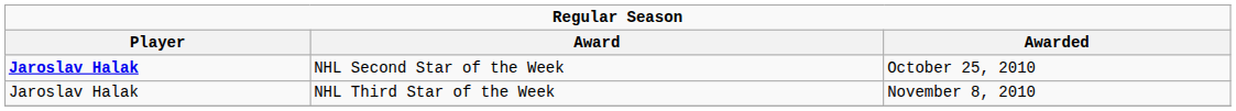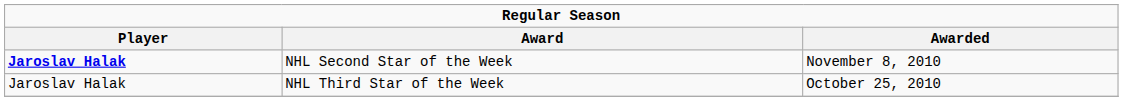NHL Second Star of the Week | Awarded: October 25, 2010 -> November 8, 2010
NHL Third Star of the Week | Awarded: November 8, 2010 -> October 25, 2010
